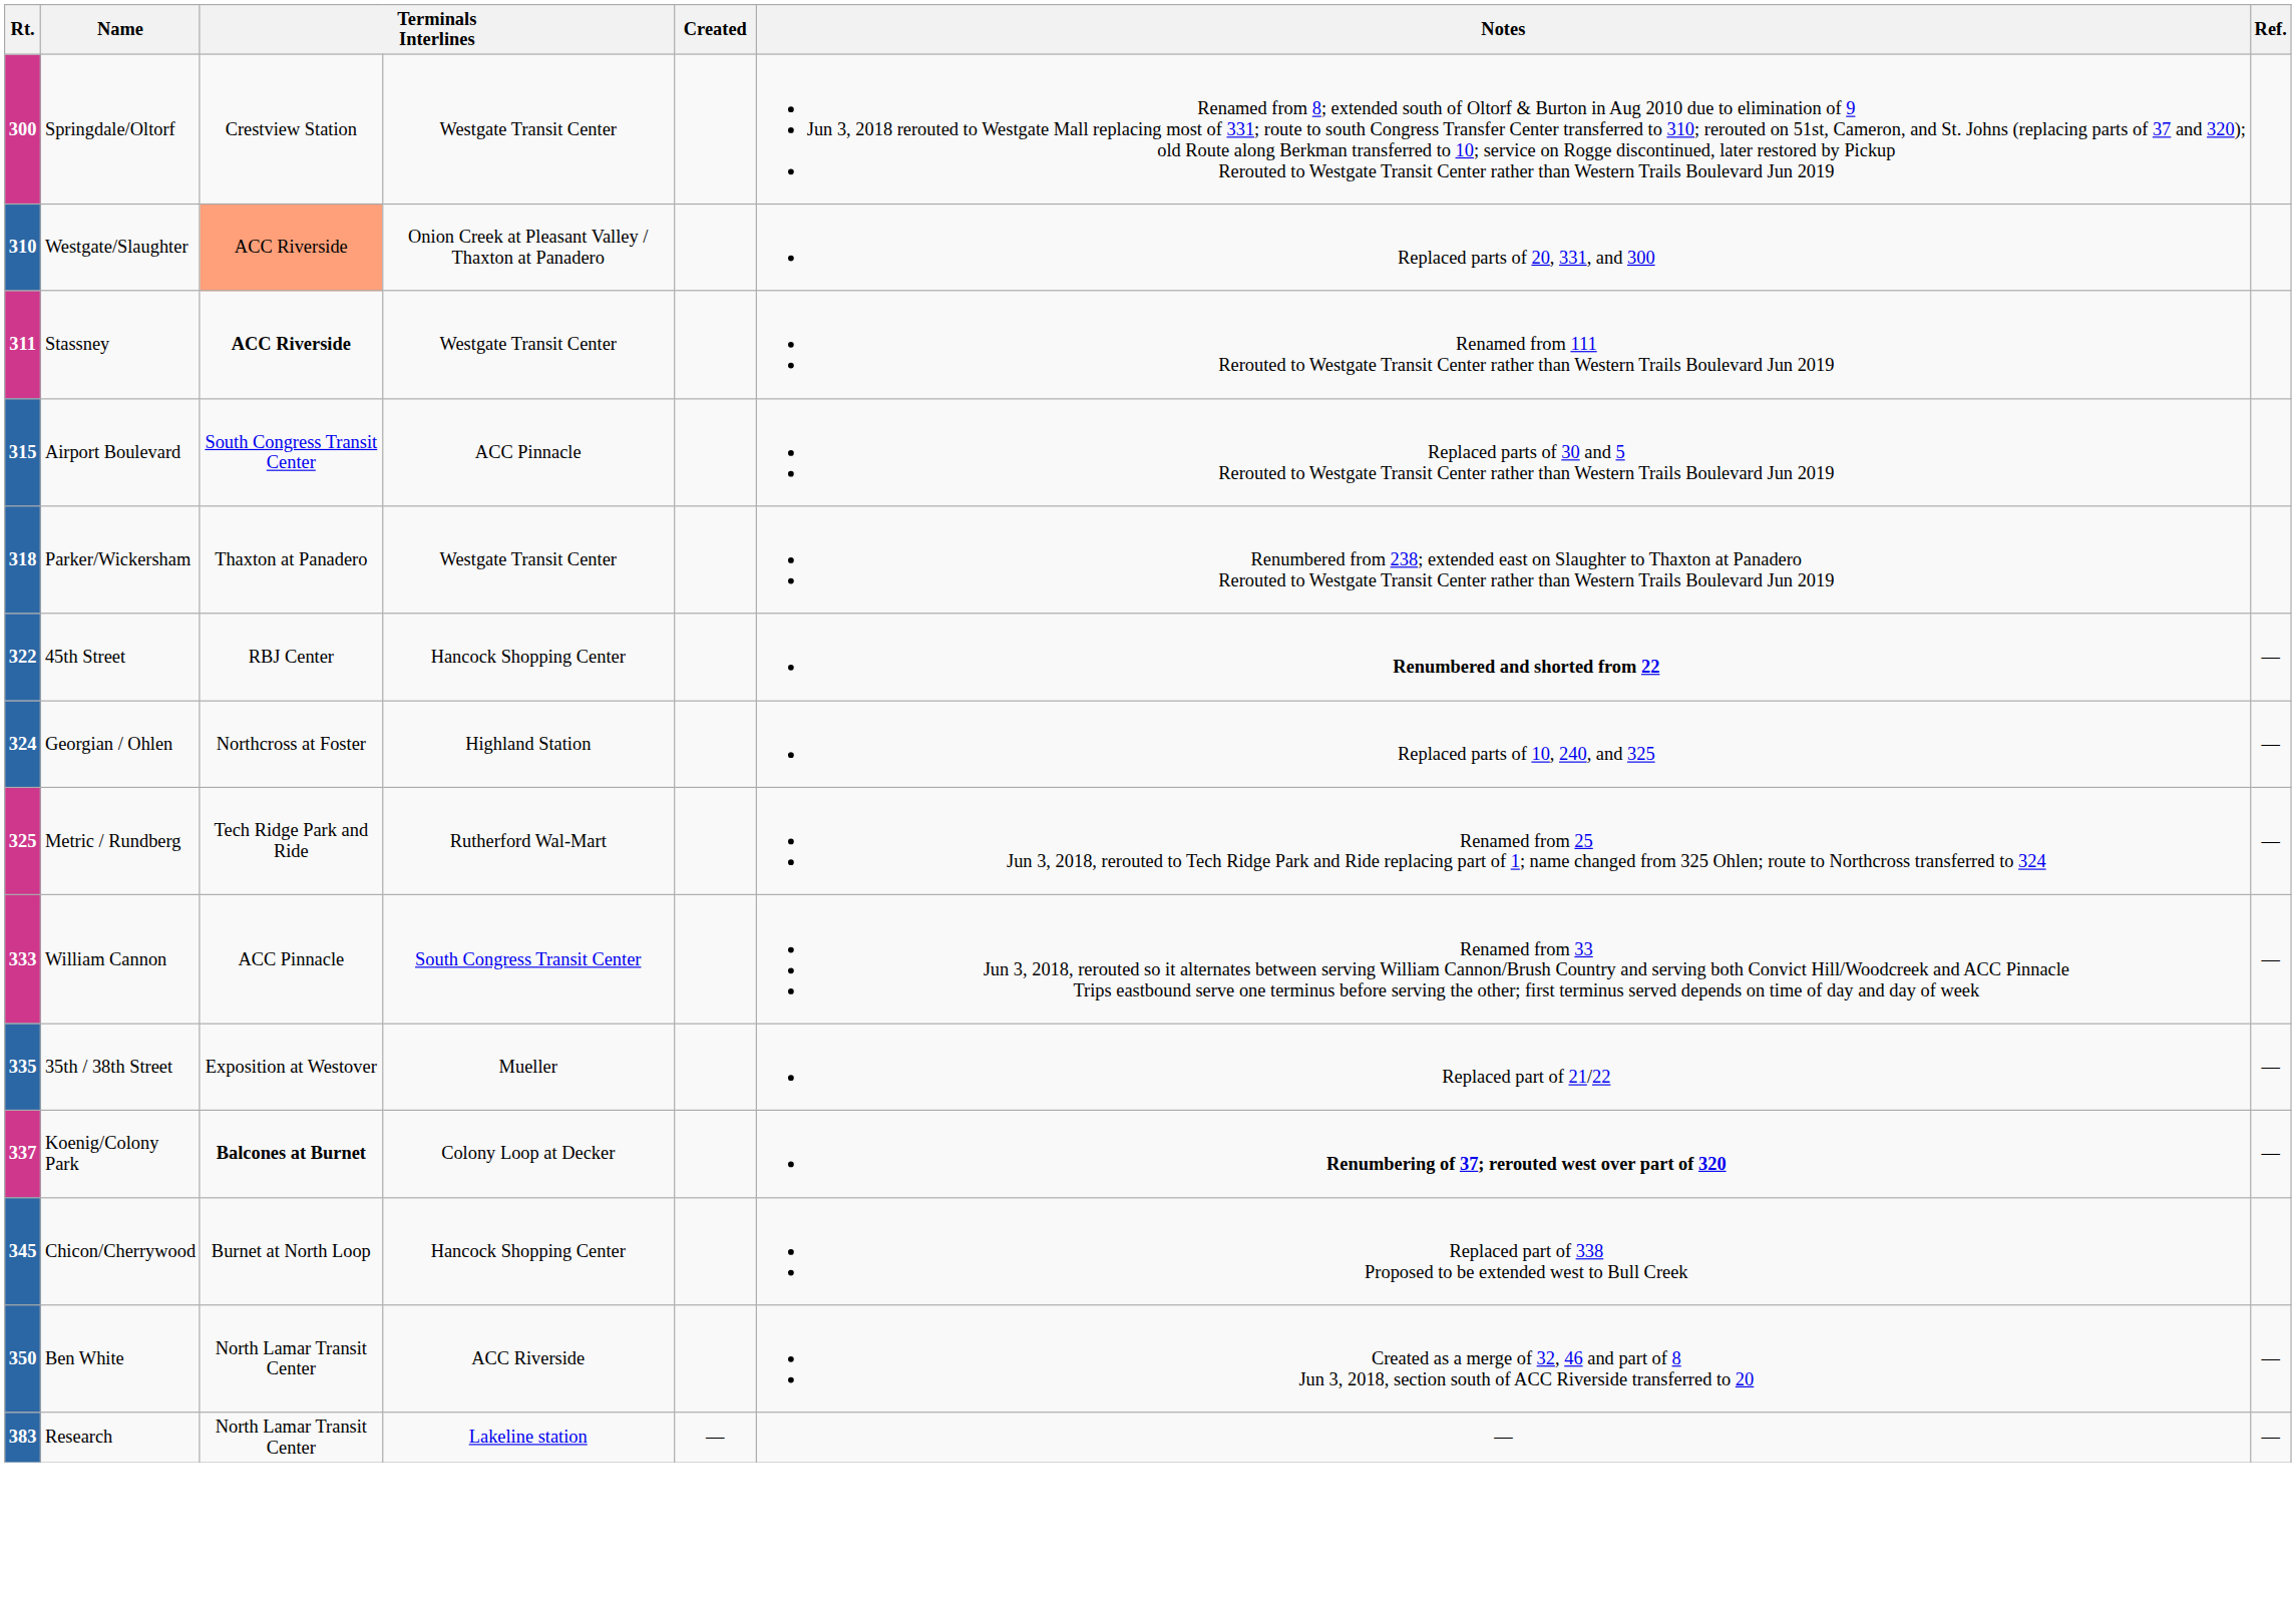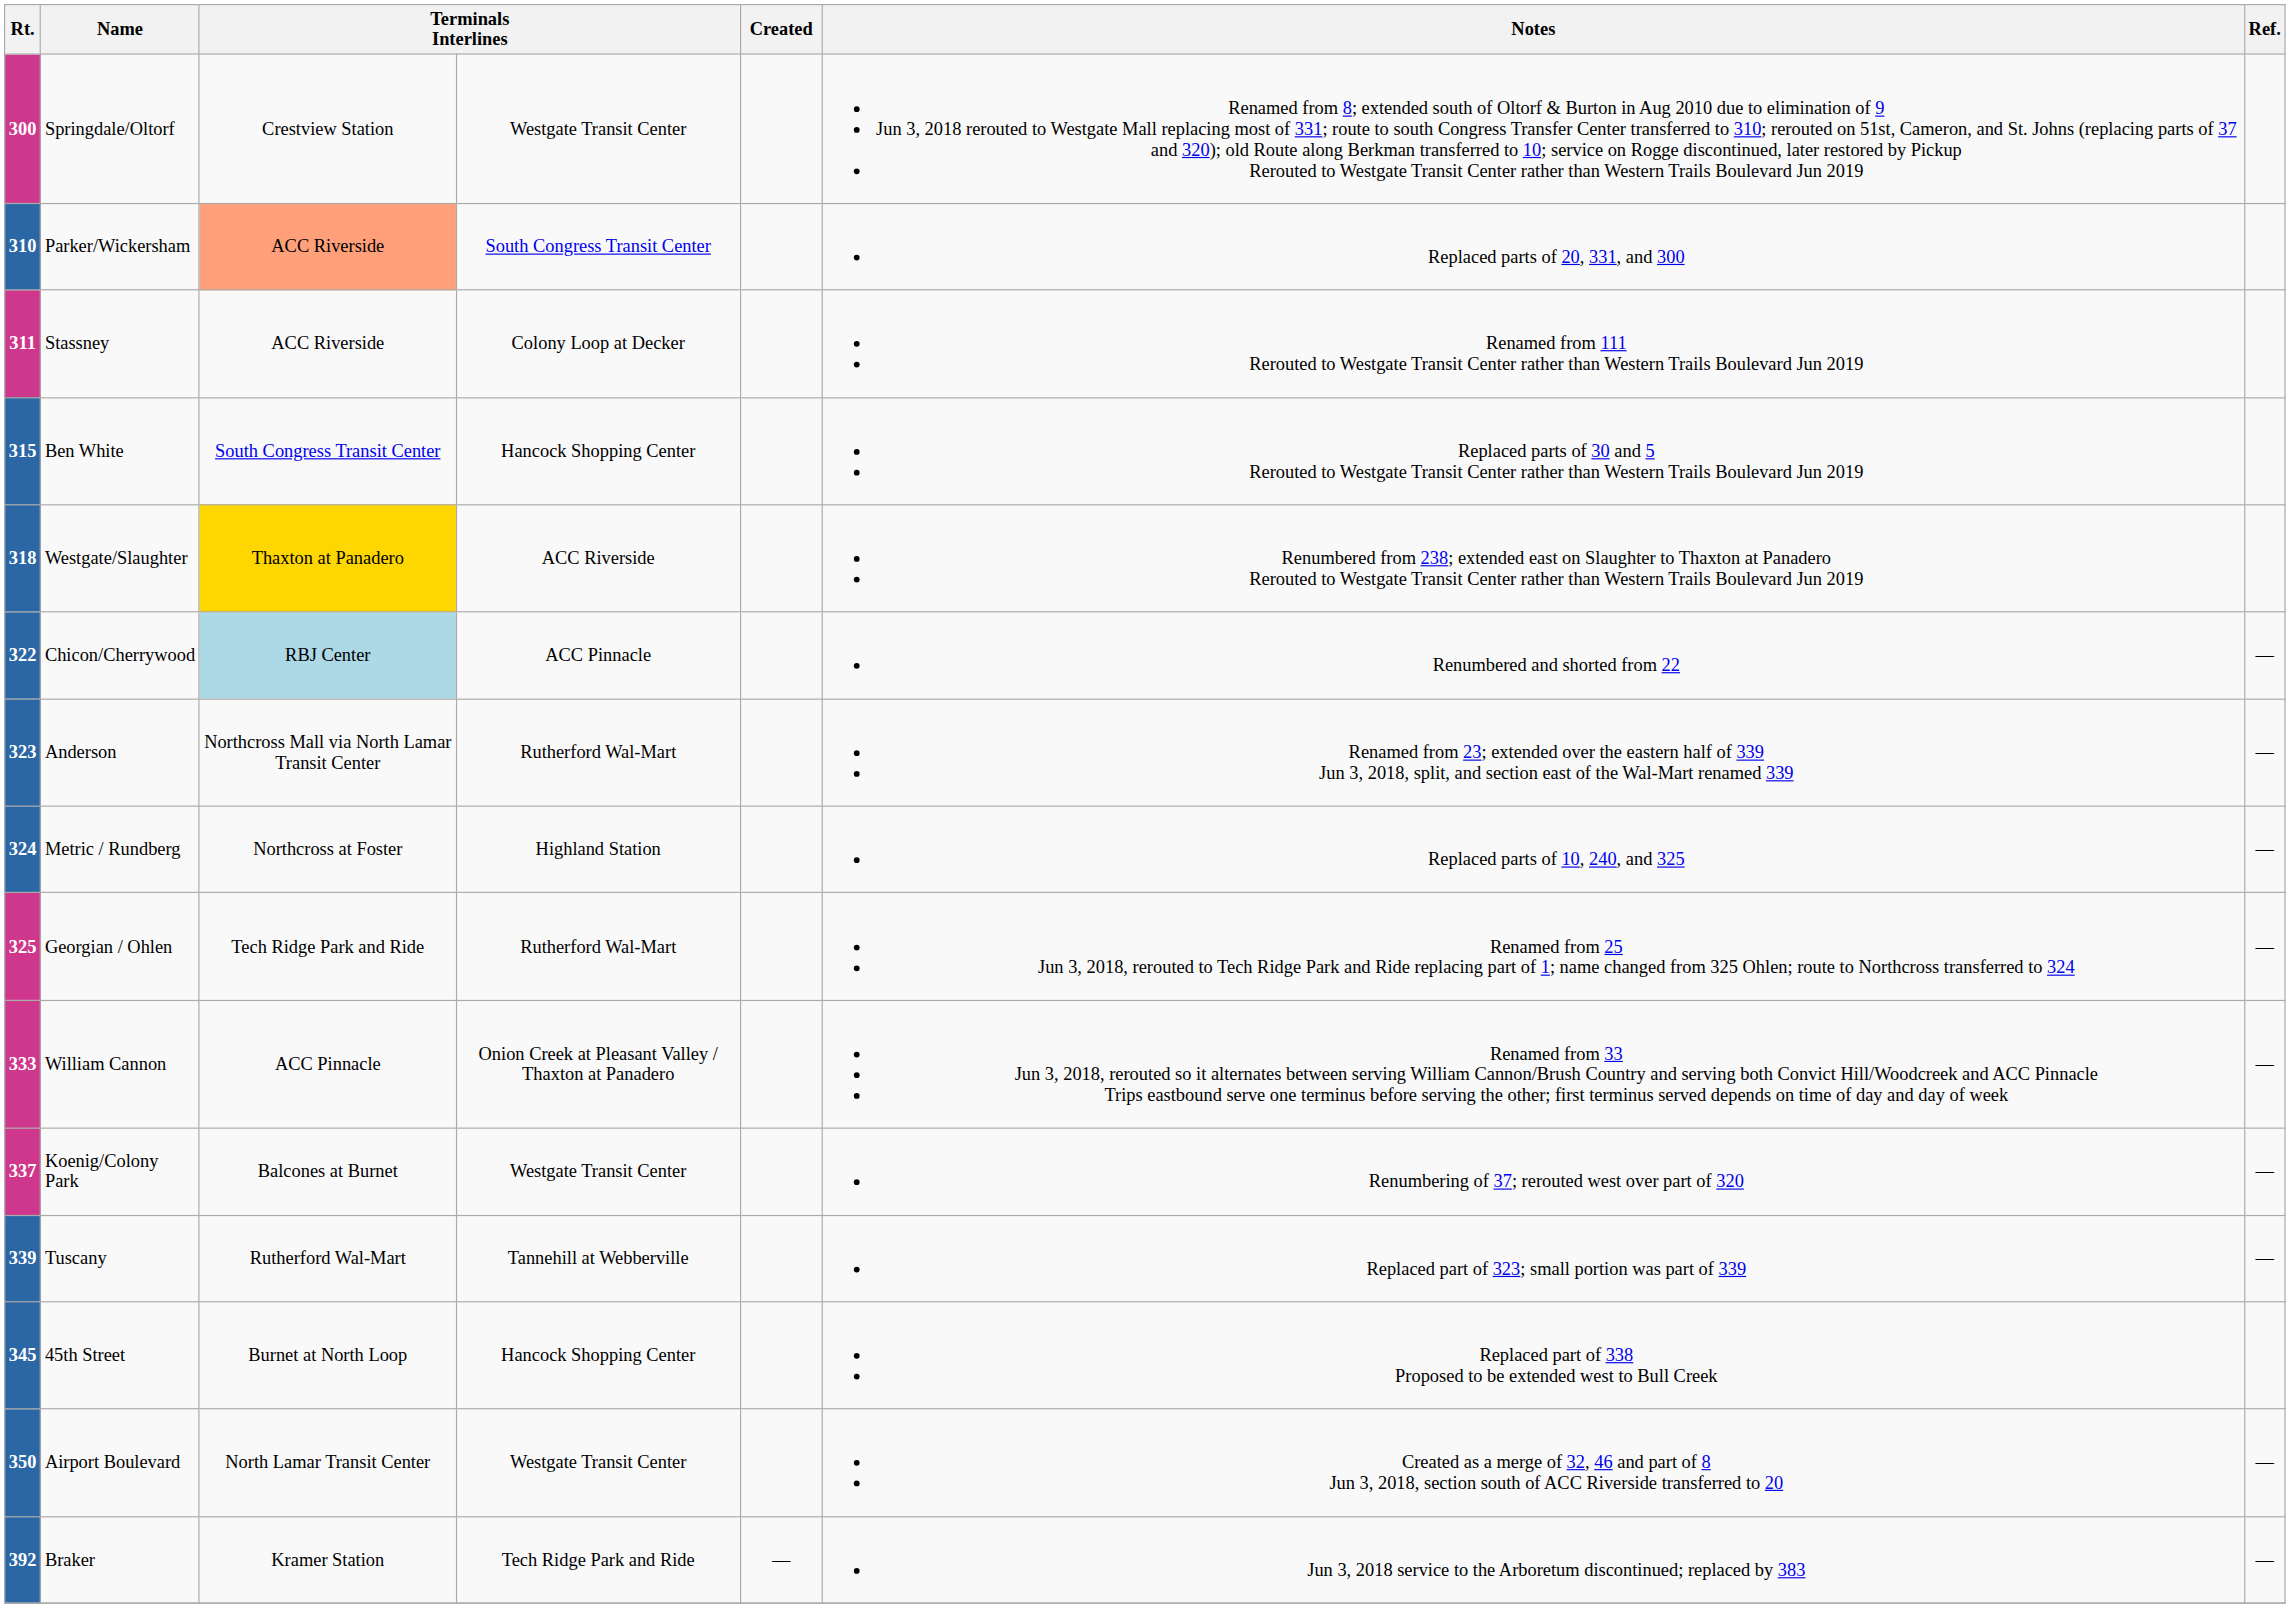310 | Name: Westgate/Slaughter -> Parker/Wickersham
310 | column 4: Onion Creek at Pleasant Valley / Thaxton at Panadero -> South Congress Transit Center
311 | column 3: bold -> normal
311 | column 4: Westgate Transit Center -> Colony Loop at Decker
315 | Name: Airport Boulevard -> Ben White
315 | column 4: ACC Pinnacle -> Hancock Shopping Center
318 | Name: Parker/Wickersham -> Westgate/Slaughter
318 | column 3: no background -> gold background
318 | column 4: Westgate Transit Center -> ACC Riverside
322 | Name: 45th Street -> Chicon/Cherrywood
322 | column 3: no background -> lightblue background
322 | column 4: Hancock Shopping Center -> ACC Pinnacle
322 | Notes: bold -> normal
+ row: 323 | Anderson | Northcross Mall via North Lamar Transit Center | Rutherford Wal-Mart | Renamed from 23; extended over the eastern half of 339 Jun 3, 2018, split, and section east of the Wal-Mart renamed 339 | —
324 | Name: Georgian / Ohlen -> Metric / Rundberg
325 | Name: Metric / Rundberg -> Georgian / Ohlen
333 | column 4: South Congress Transit Center -> Onion Creek at Pleasant Valley / Thaxton at Panadero
- row: 335 | 35th / 38th Street | Exposition at Westover | Mueller | Replaced part of 21/22 | —
337 | column 3: bold -> normal
337 | column 4: Colony Loop at Decker -> Westgate Transit Center
337 | Notes: bold -> normal
+ row: 339 | Tuscany | Rutherford Wal-Mart | Tannehill at Webberville | Replaced part of 323; small portion was part of 339 | —
345 | Name: Chicon/Cherrywood -> 45th Street
350 | Name: Ben White -> Airport Boulevard
350 | column 4: ACC Riverside -> Westgate Transit Center
- row: 383 | Research | North Lamar Transit Center | Lakeline station | — | — | —
+ row: 392 | Braker | Kramer Station | Tech Ridge Park and Ride | — | Jun 3, 2018 service to the Arboretum discontinued; replaced by 383 | —
